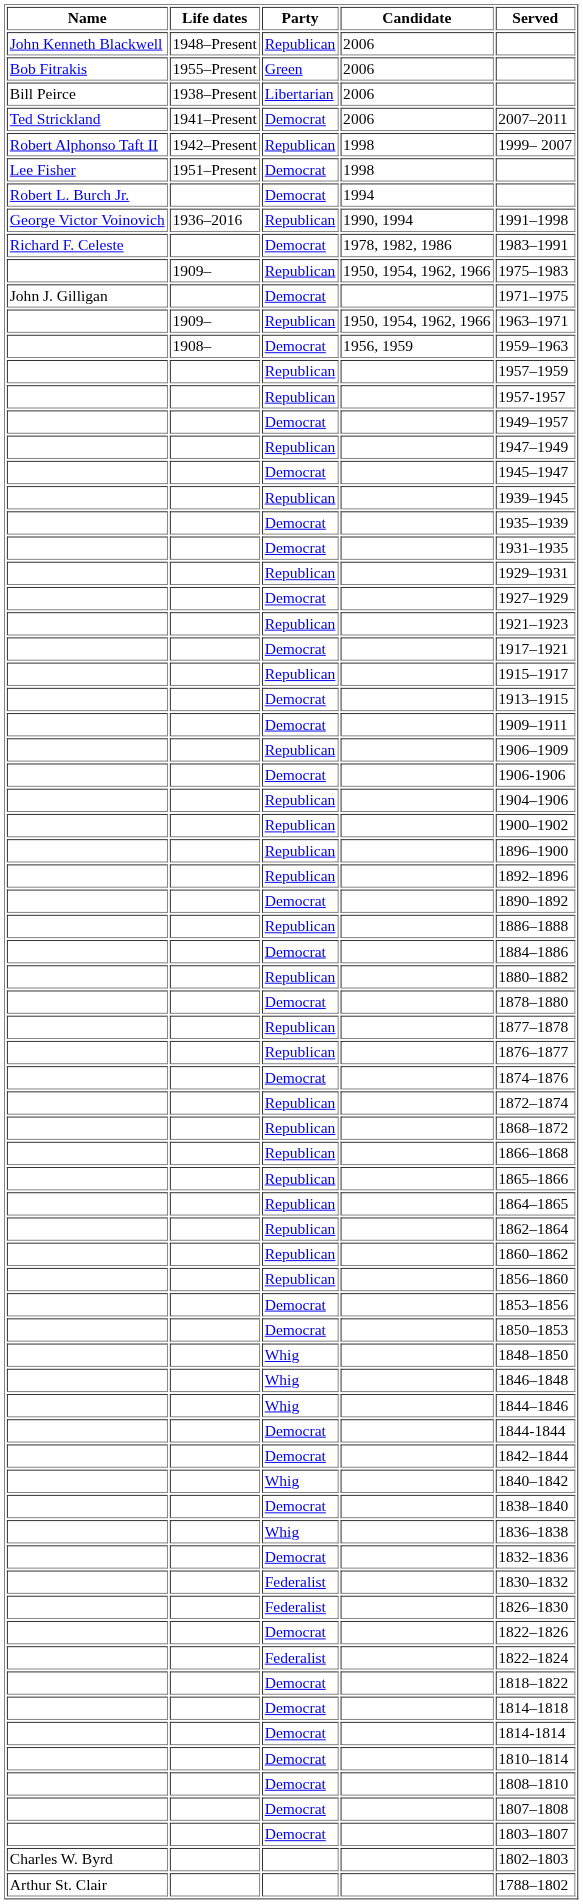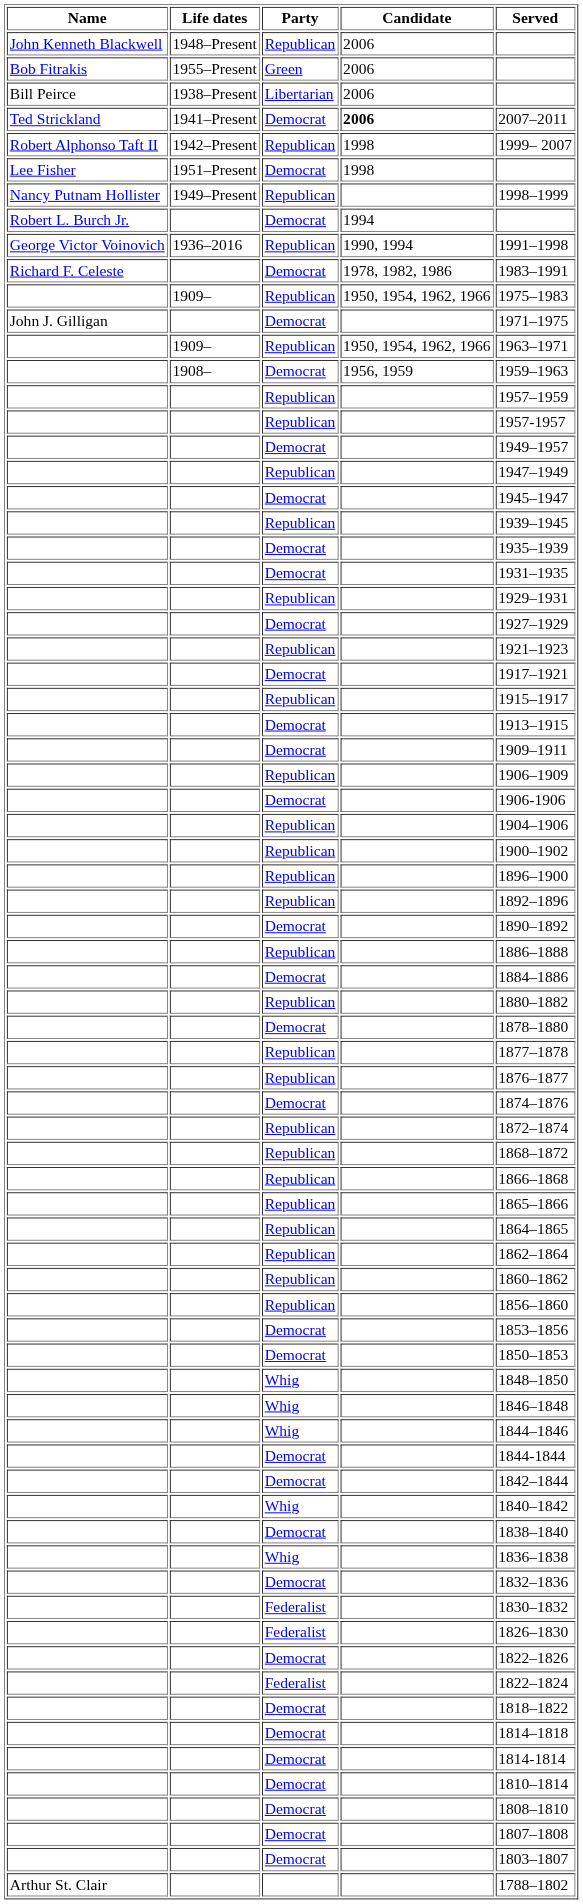Ted Strickland | Candidate: normal -> bold
+ row: Nancy Putnam Hollister | 1949–Present | Republican | 1998–1999
- row: Charles W. Byrd | 1802–1803
